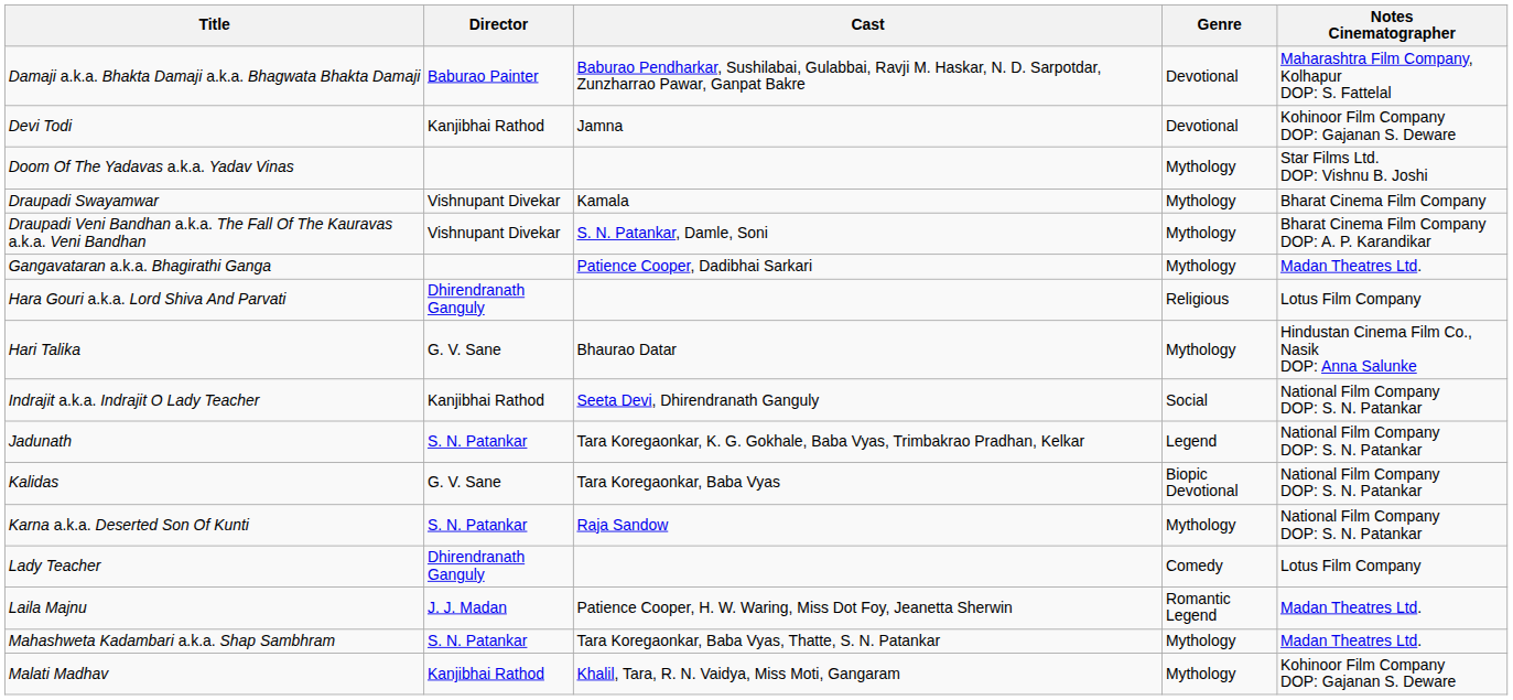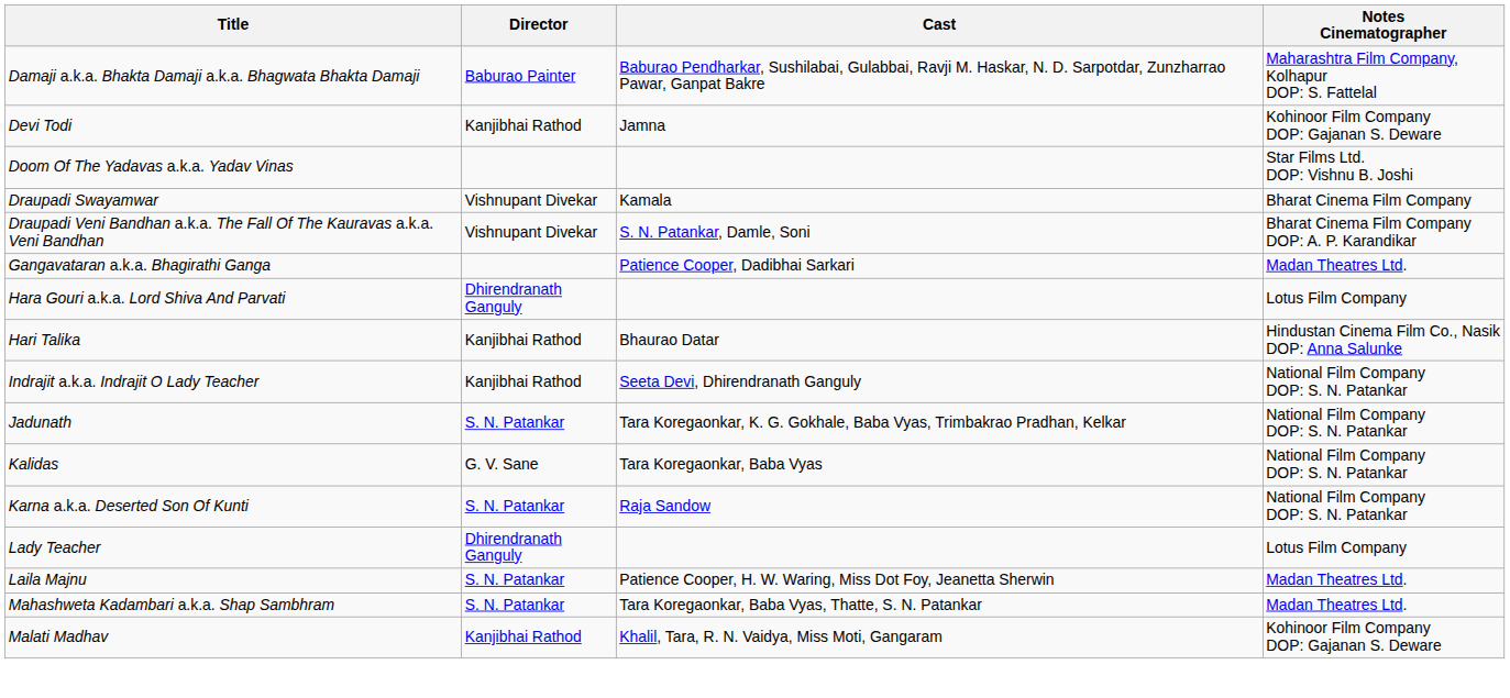- column: Genre | Devotional | Devotional | Mythology | Mythology | Mythology | Mythology | Religious | Mythology | Social | Legend | Biopic Devotional | Mythology | Comedy | Romantic Legend | Mythology | Mythology
Hari Talika | Director: G. V. Sane -> Kanjibhai Rathod
Laila Majnu | Director: J. J. Madan -> S. N. Patankar
